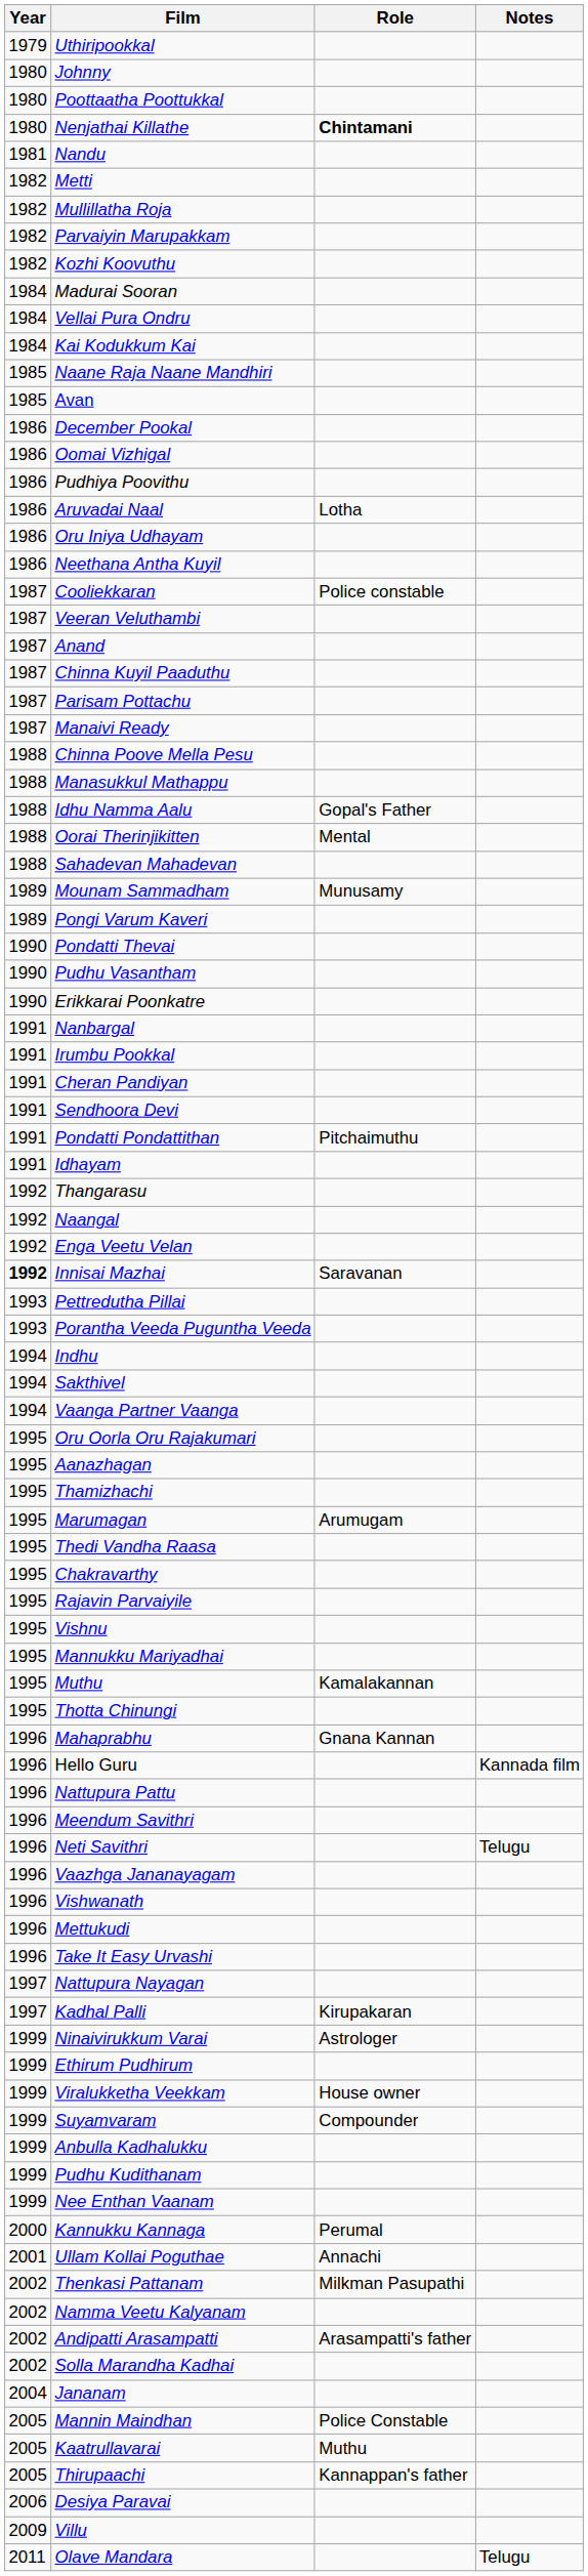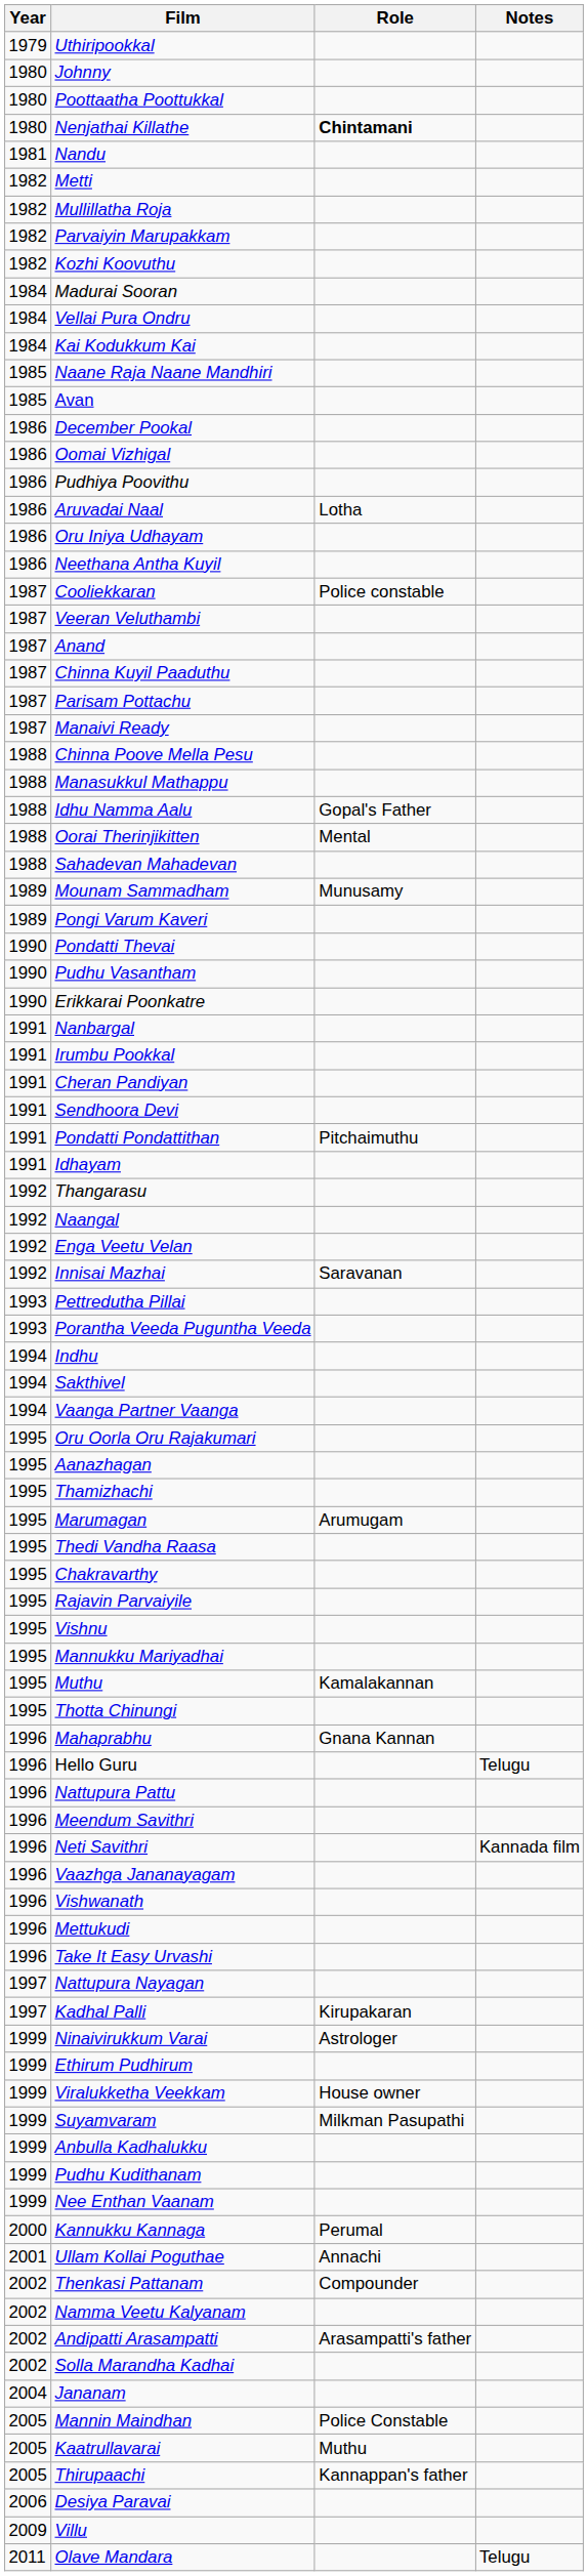Innisai Mazhai | Year: bold -> normal
Hello Guru | Notes: Kannada film -> Telugu
Neti Savithri | Notes: Telugu -> Kannada film
Suyamvaram | Role: Compounder -> Milkman Pasupathi
Thenkasi Pattanam | Role: Milkman Pasupathi -> Compounder
